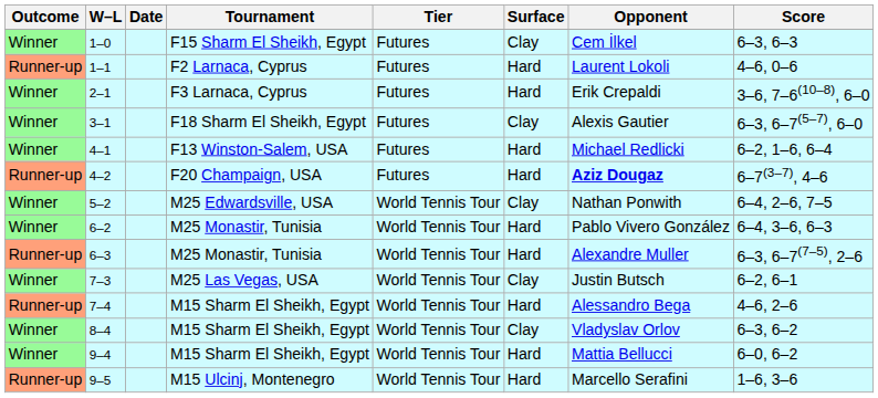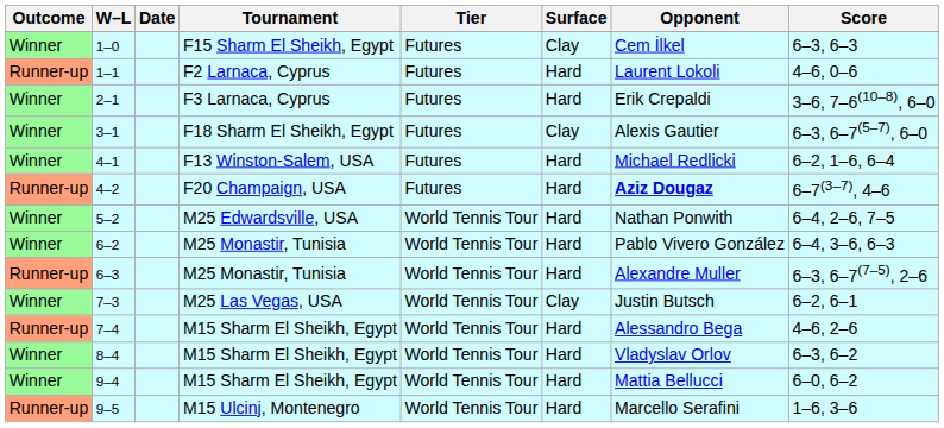5–2 | Surface: Clay -> Hard
8–4 | Surface: Clay -> Hard
